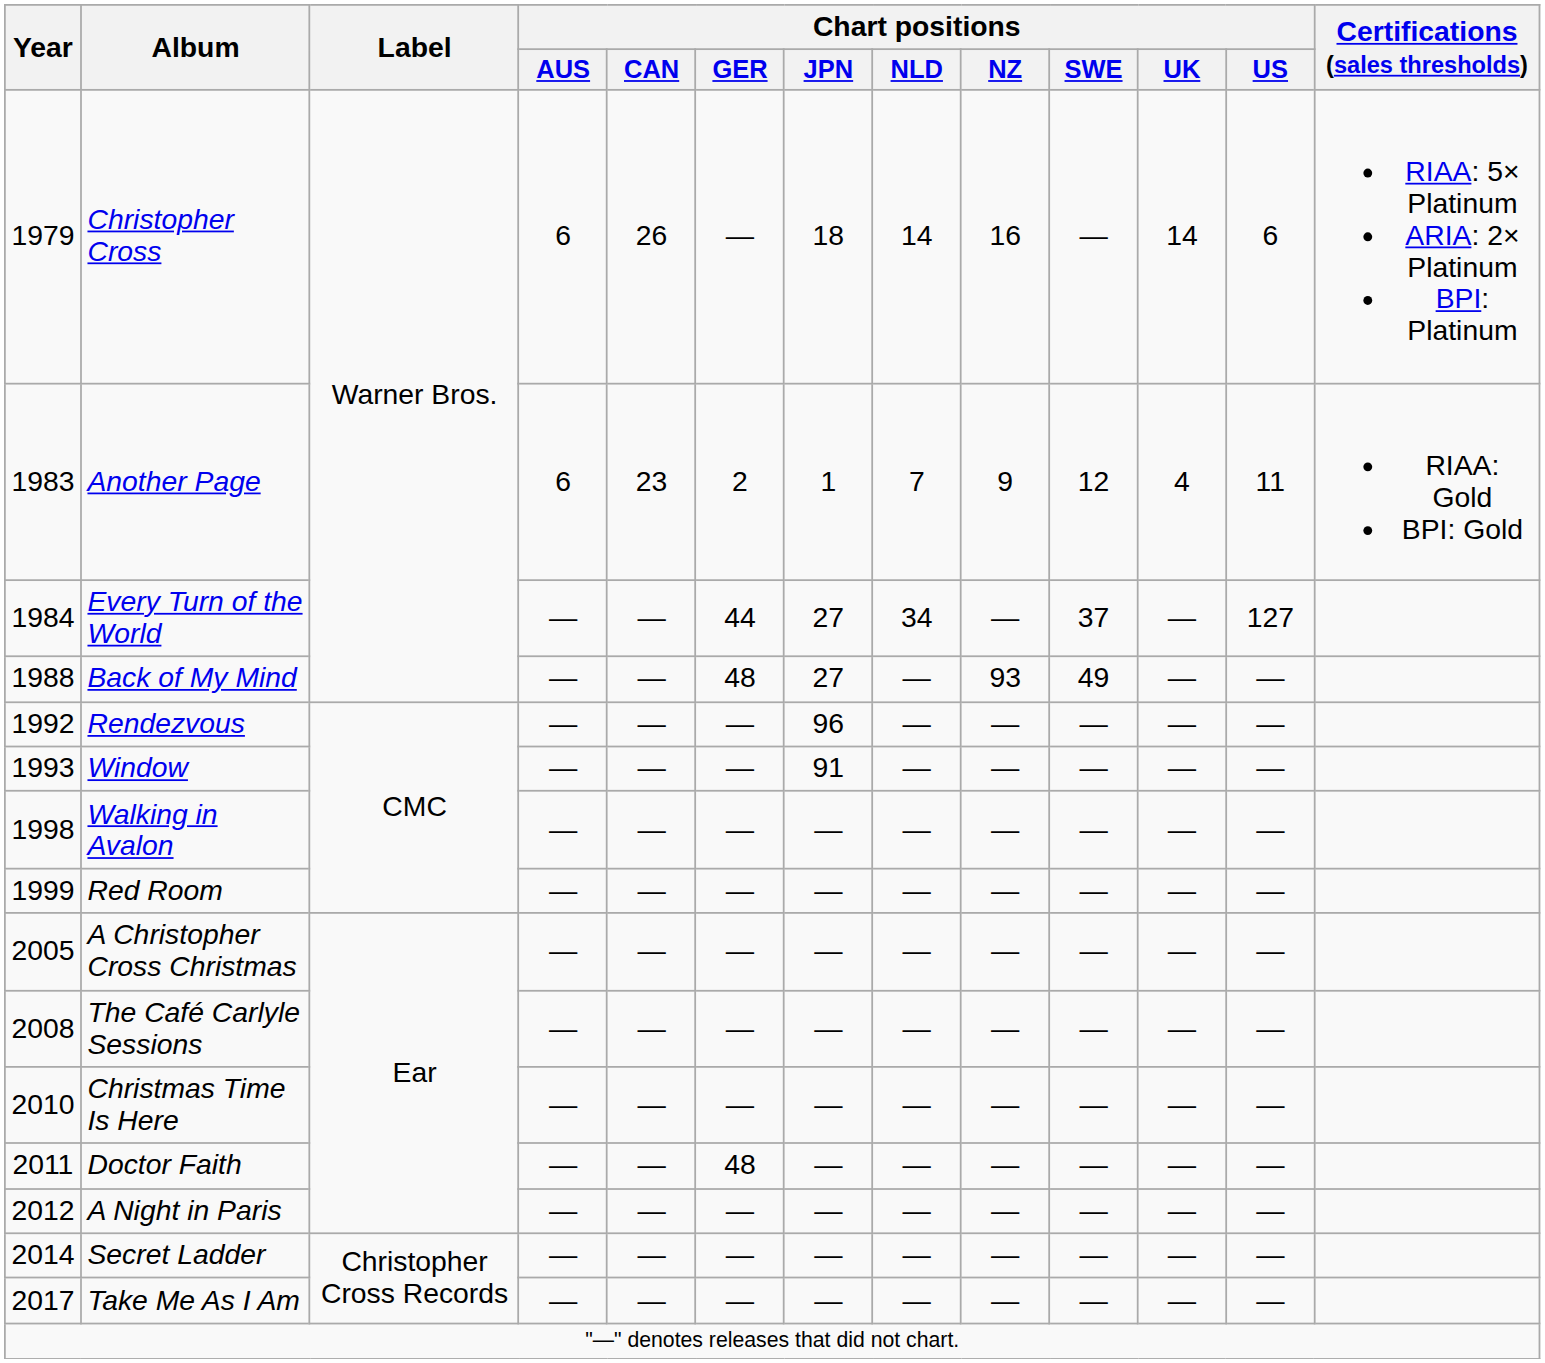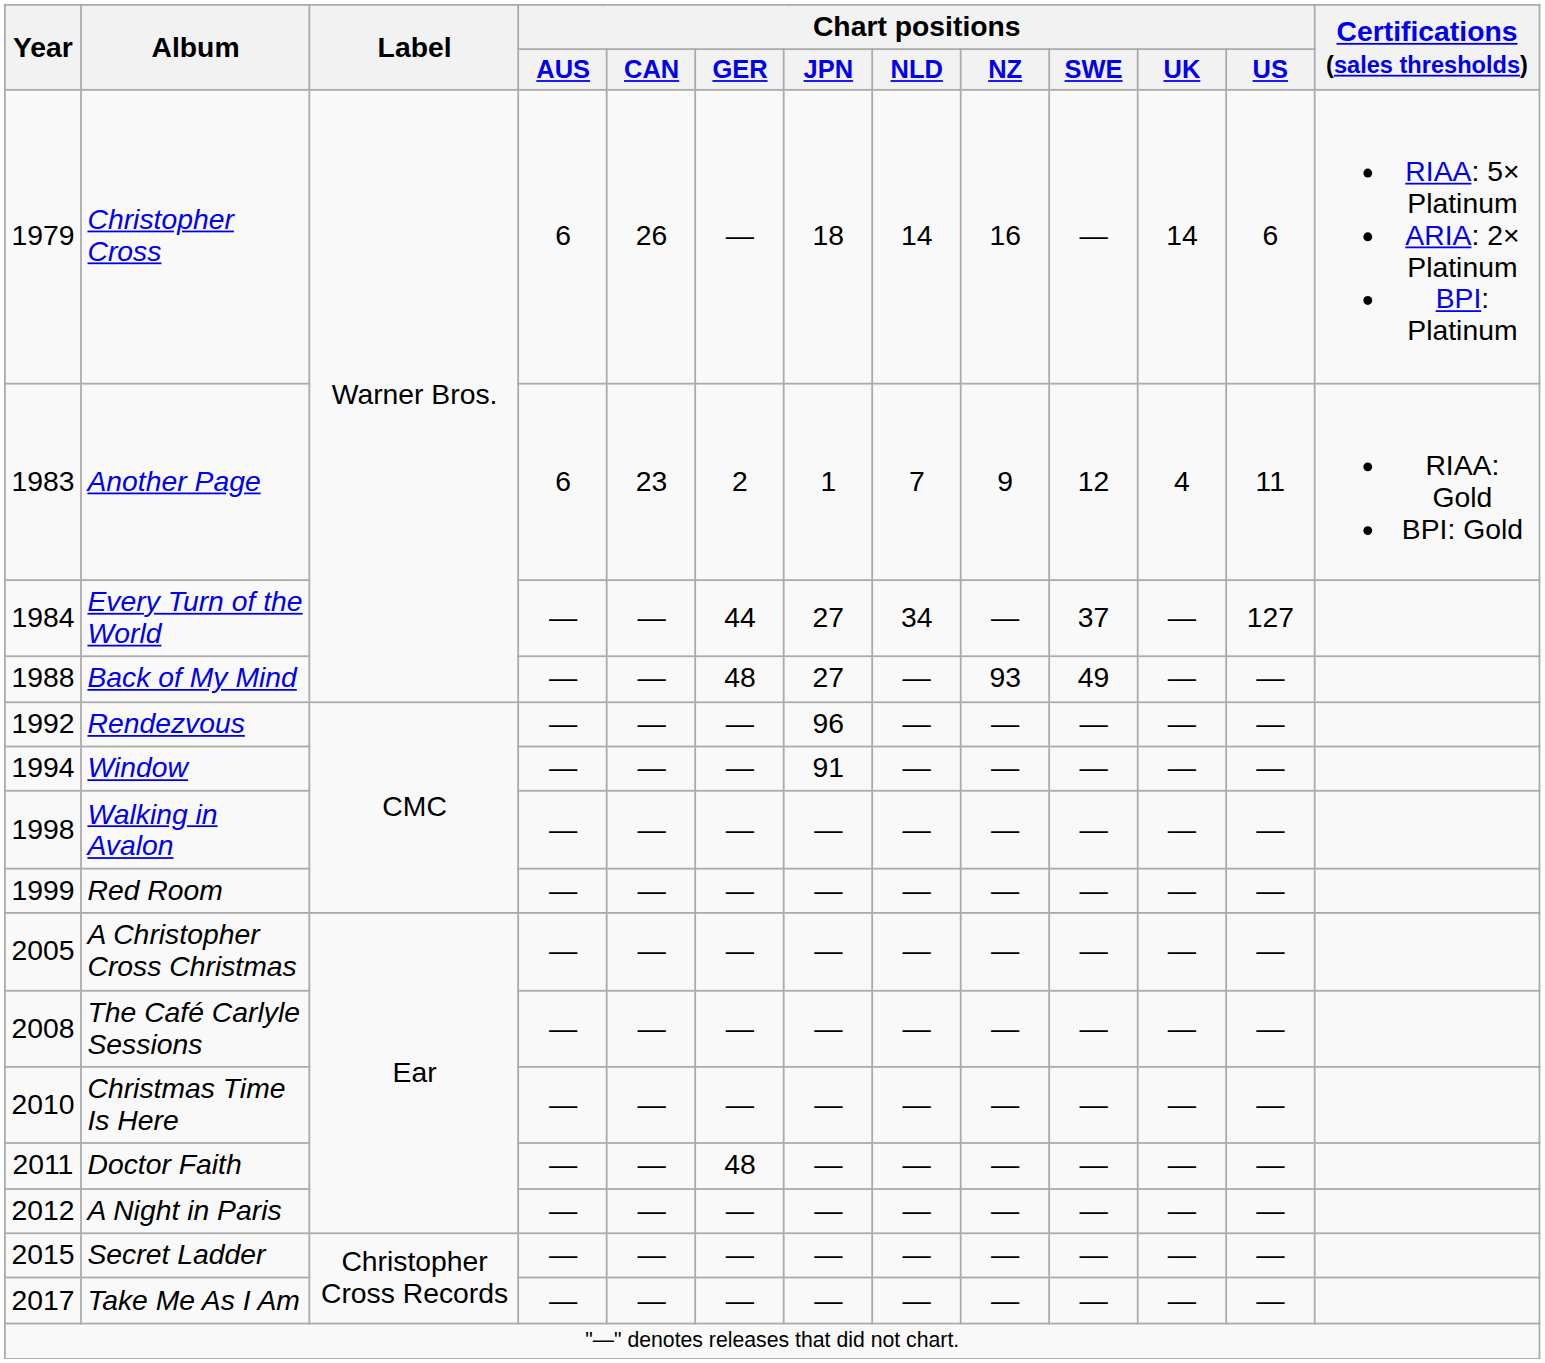Window | Year: 1993 -> 1994
Secret Ladder | Year: 2014 -> 2015
